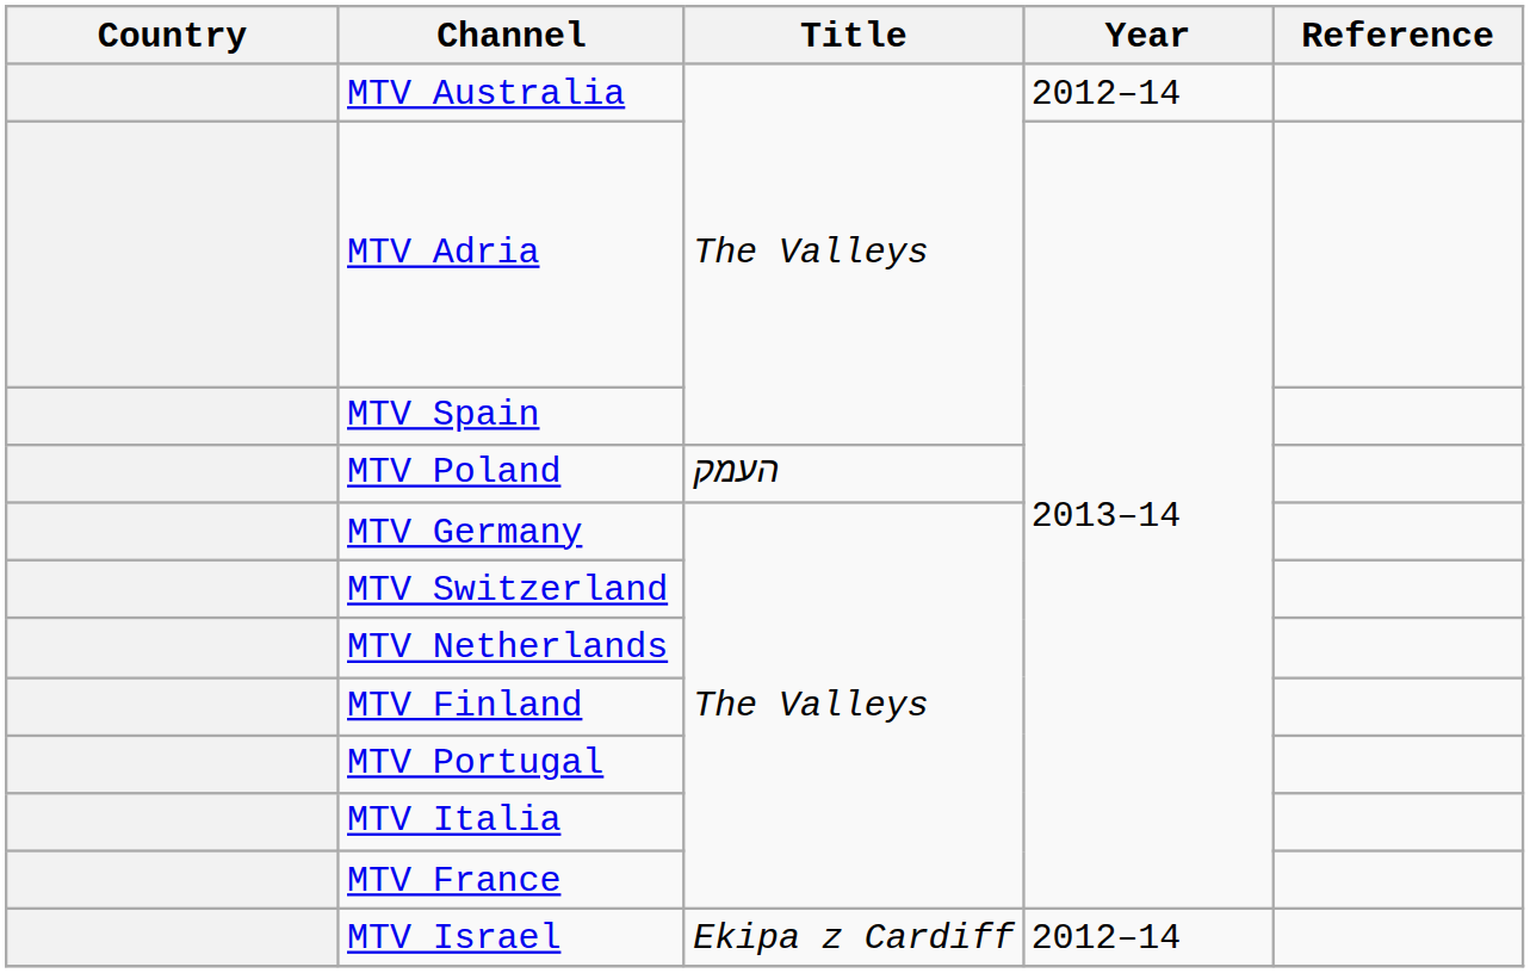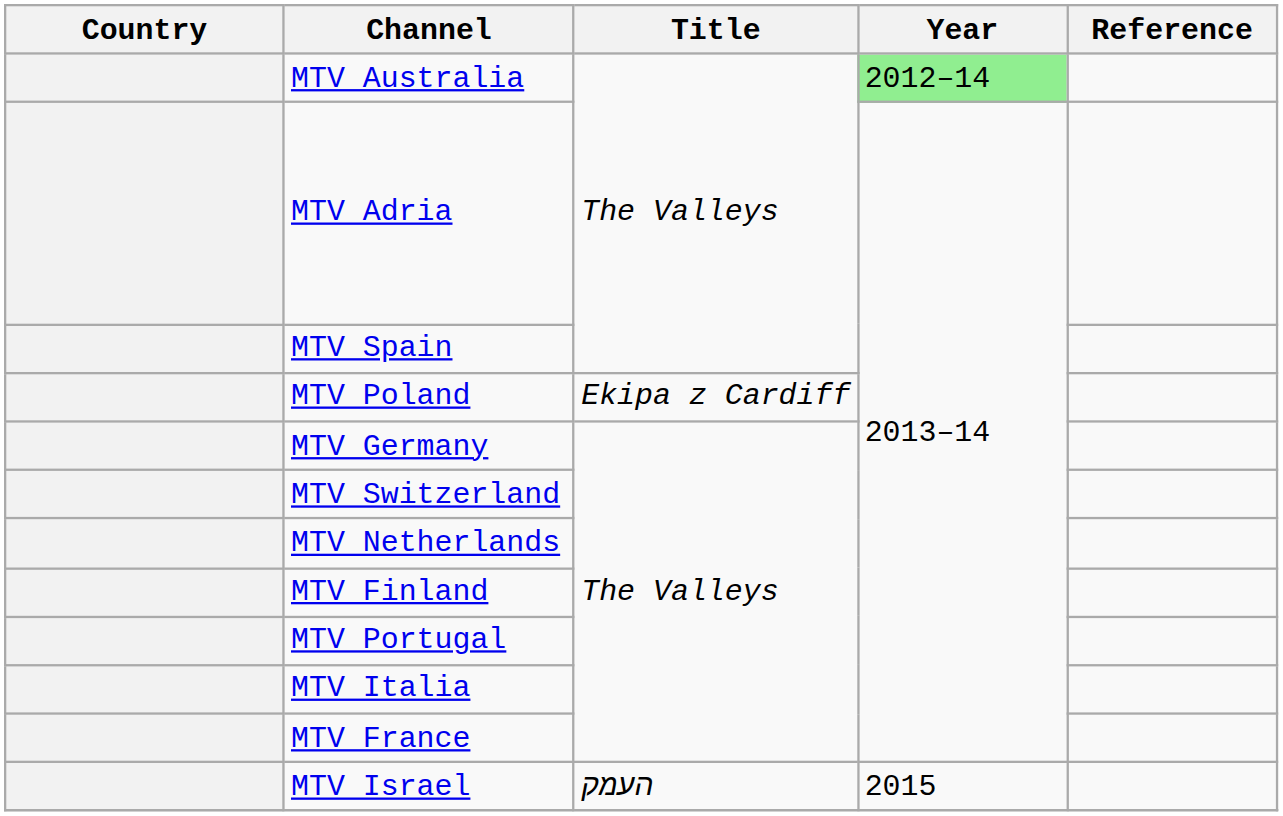MTV Australia | Year: no background -> lightgreen background
MTV Poland | Title: העמק -> Ekipa z Cardiff
MTV Israel | Title: Ekipa z Cardiff -> העמק
MTV Israel | Year: 2012–14 -> 2015
